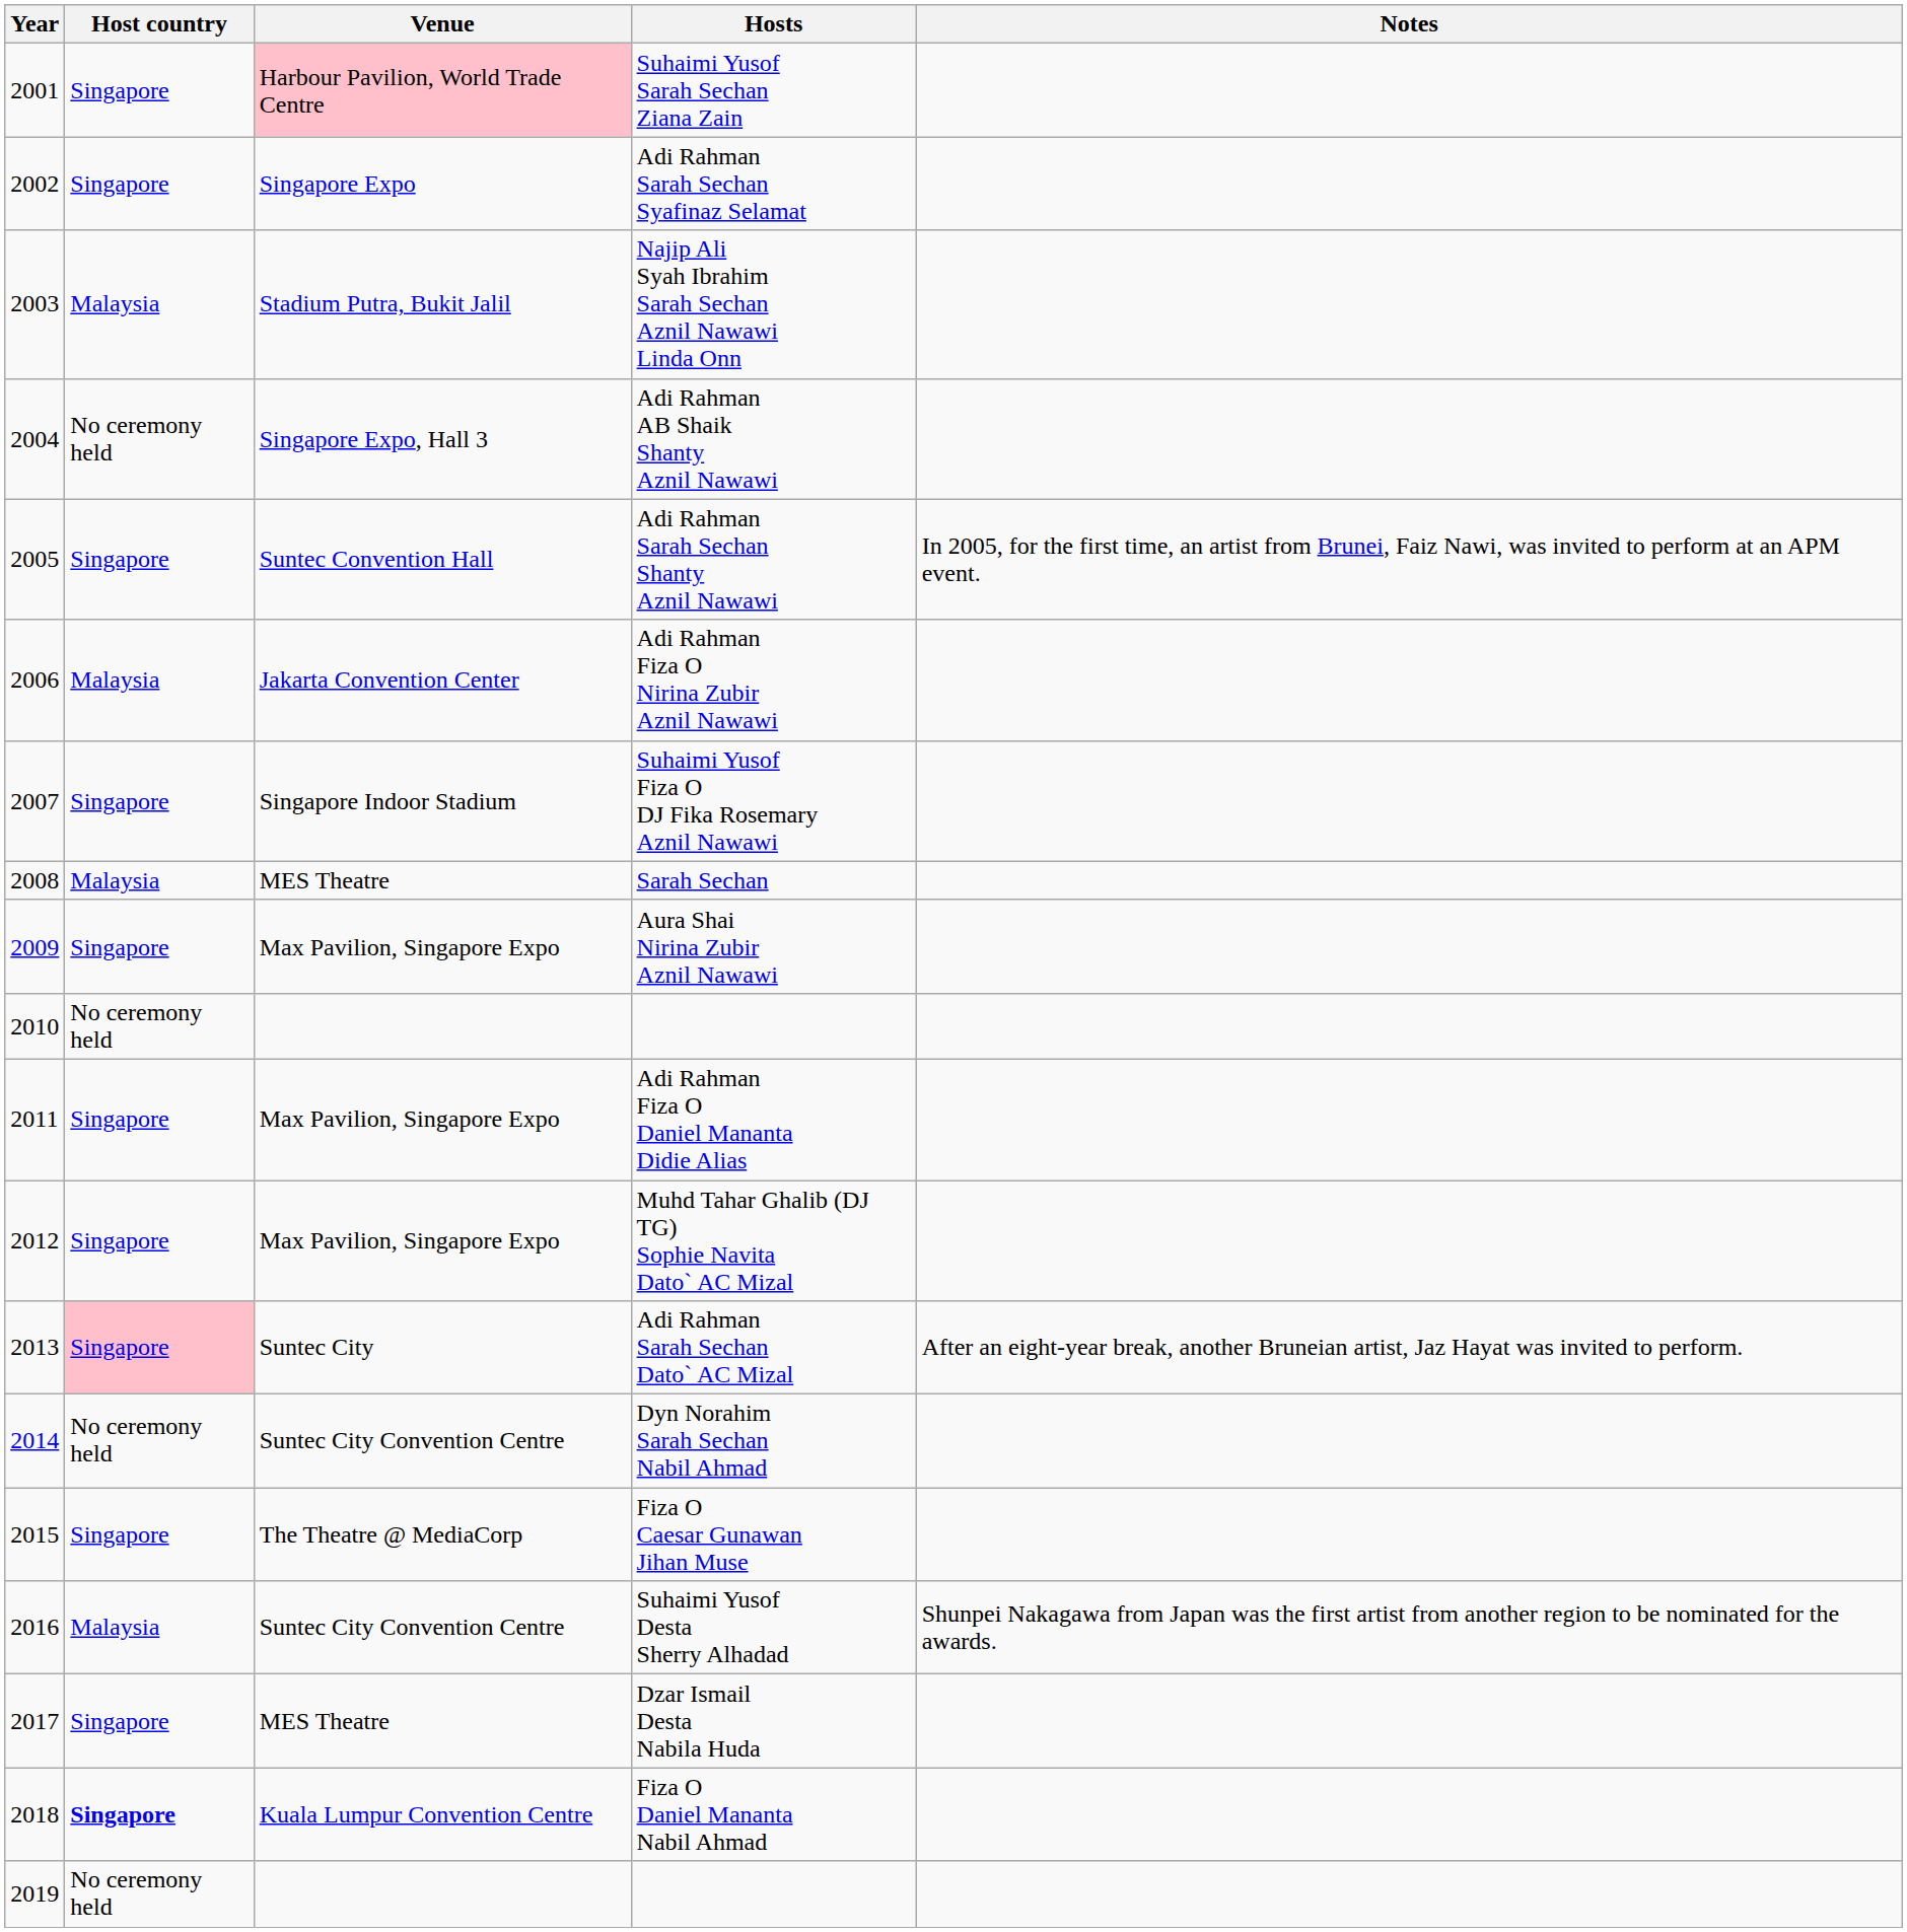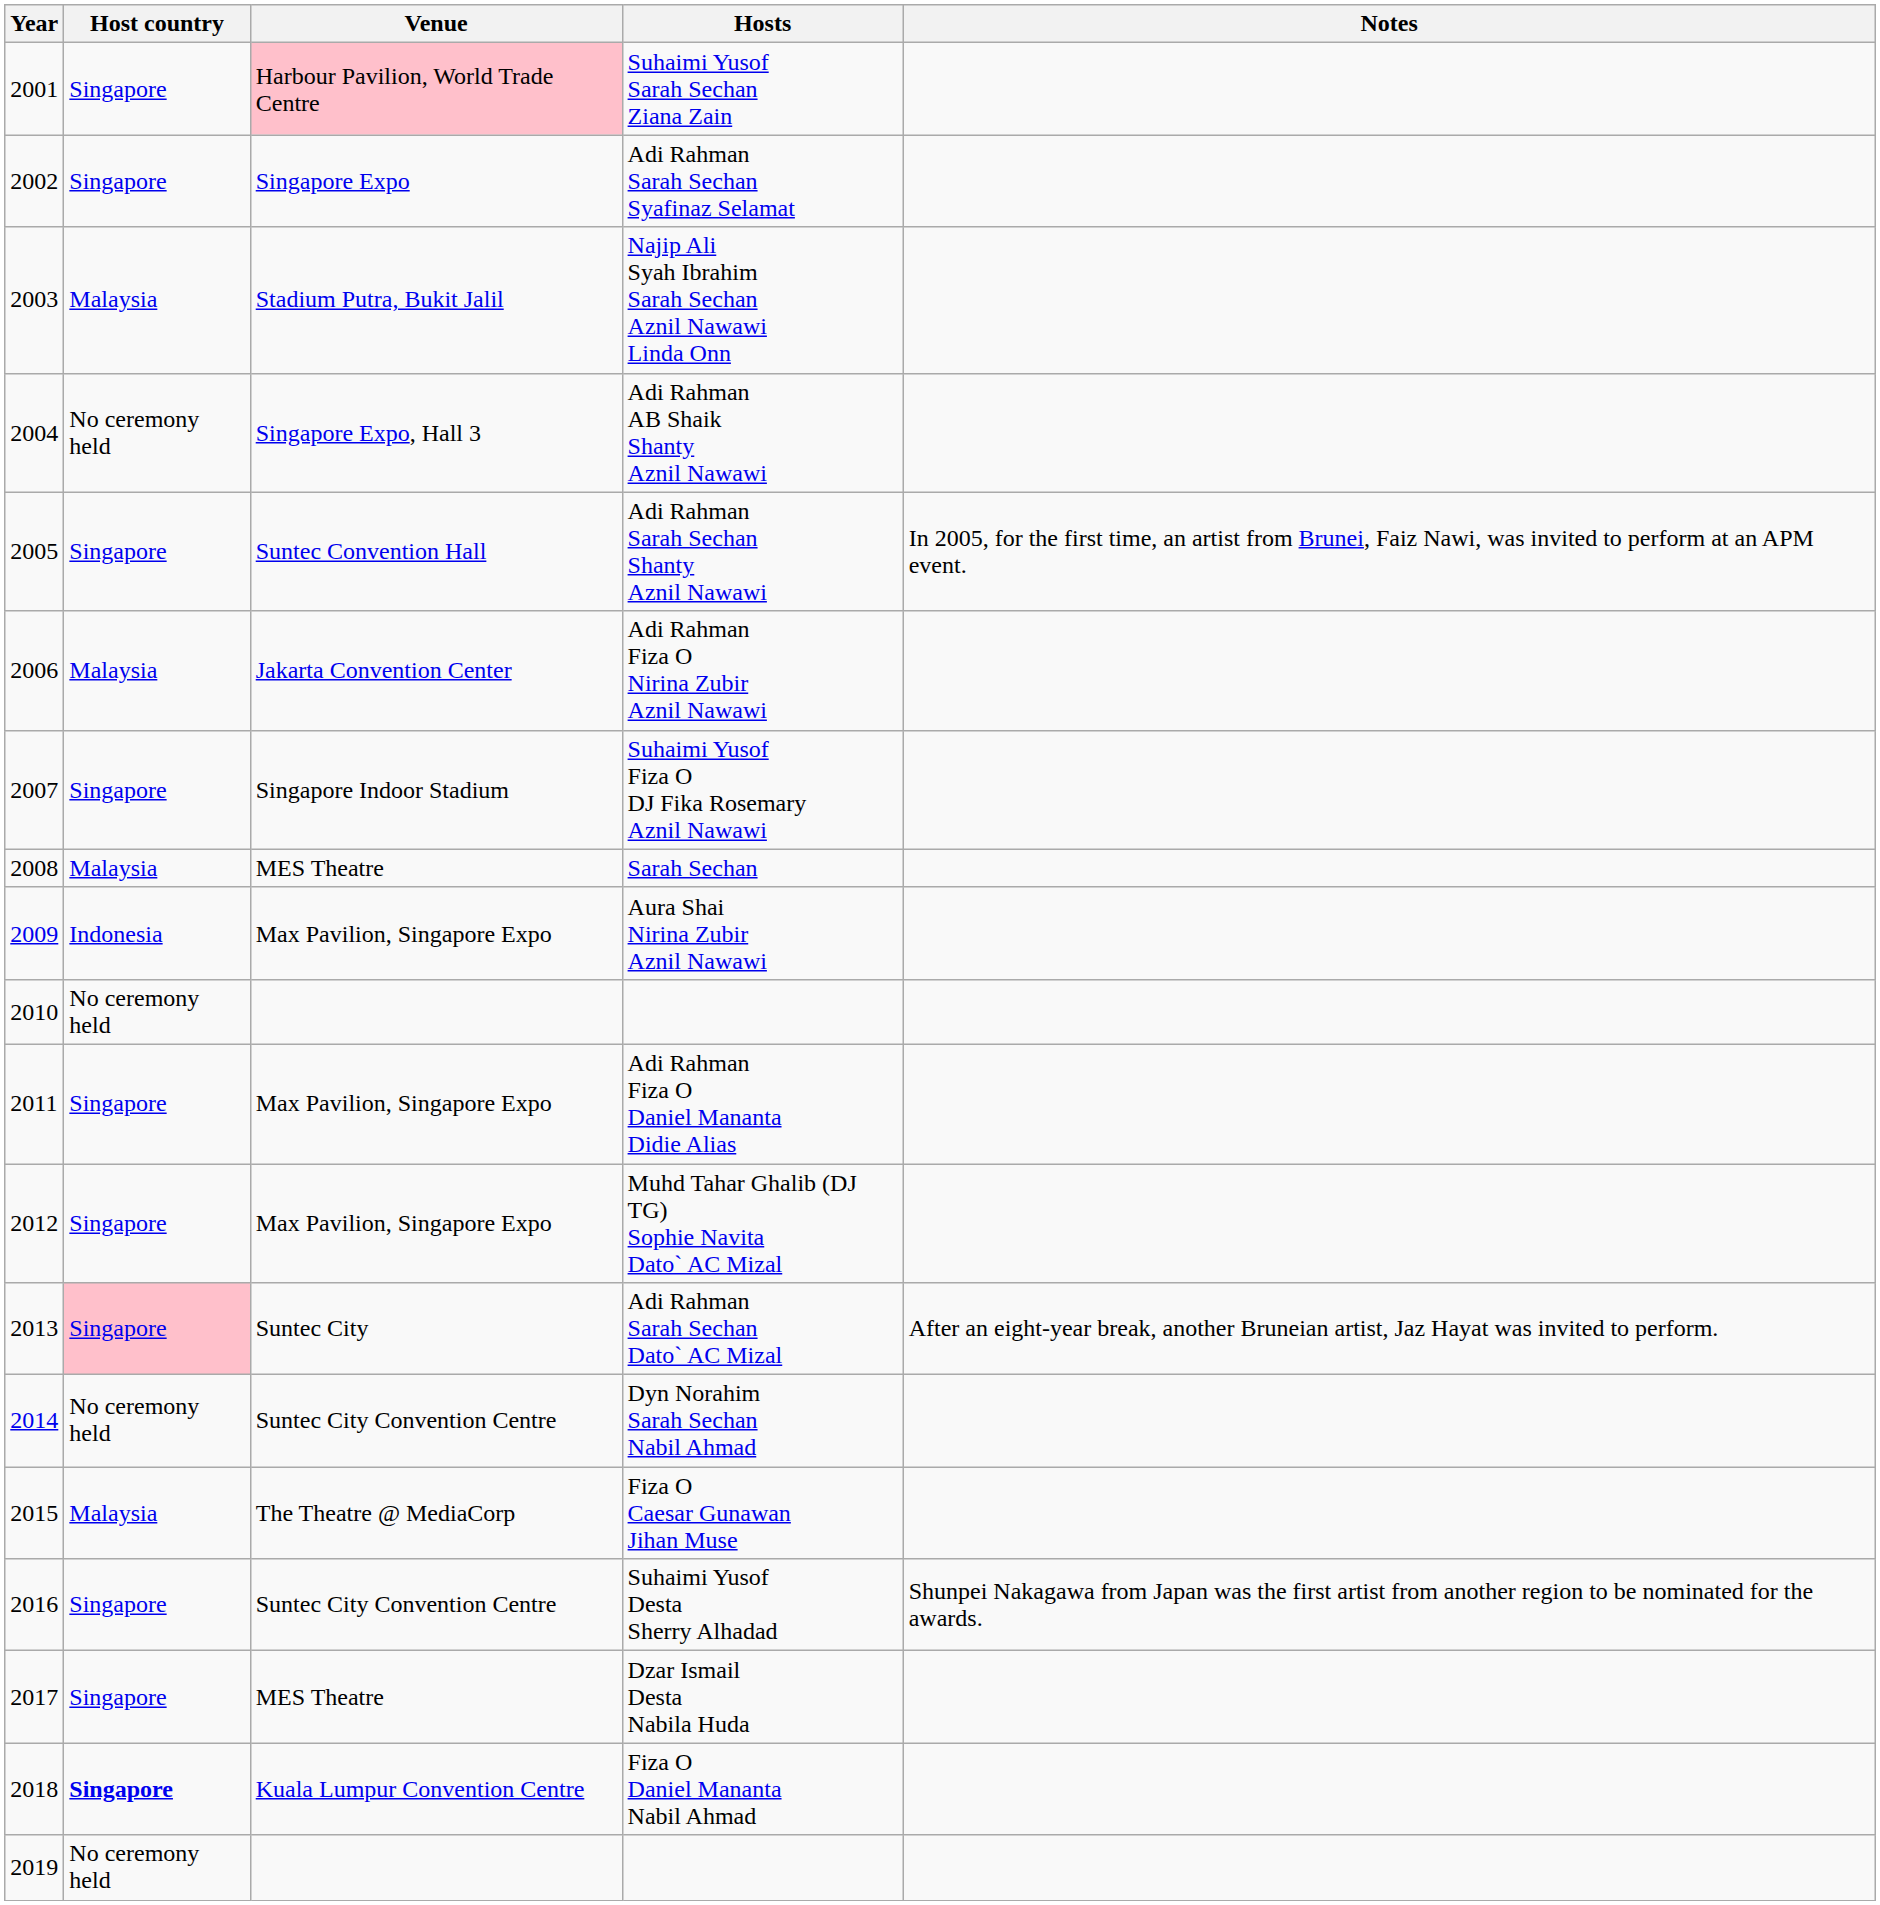Aura Shai Nirina Zubir Aznil Nawawi | Host country: Singapore -> Indonesia
Fiza O Caesar Gunawan Jihan Muse | Host country: Singapore -> Malaysia
Suhaimi Yusof Desta Sherry Alhadad | Host country: Malaysia -> Singapore
